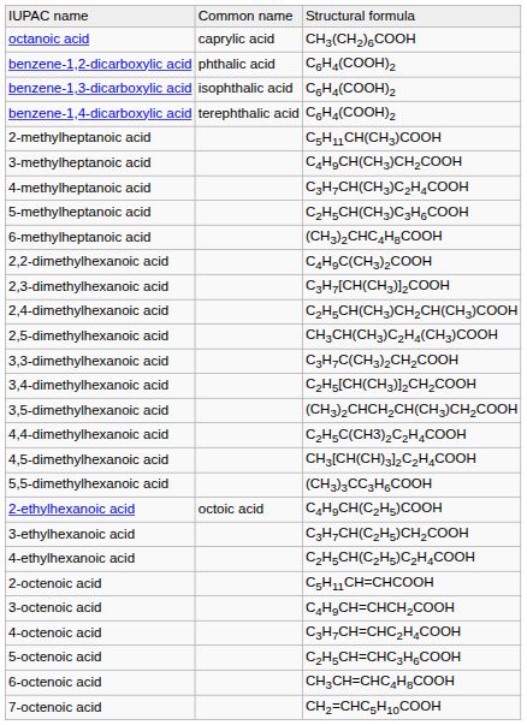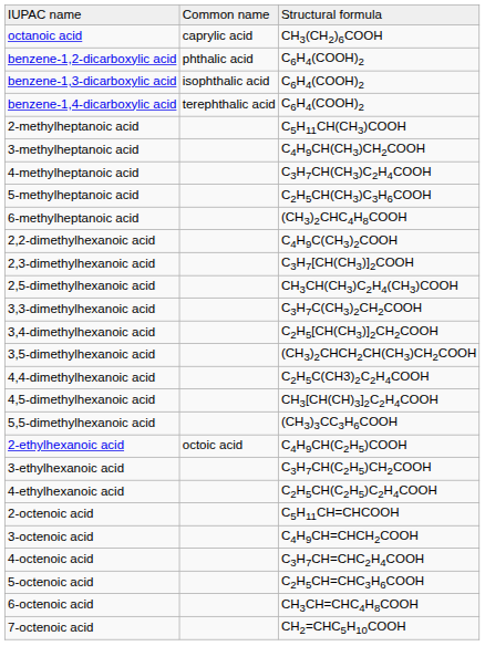- row: 2,4-dimethylhexanoic acid | C2H5CH(CH3)CH2CH(CH3)COOH
